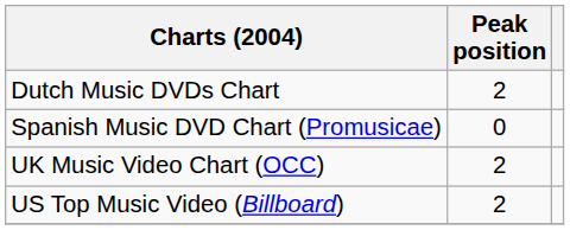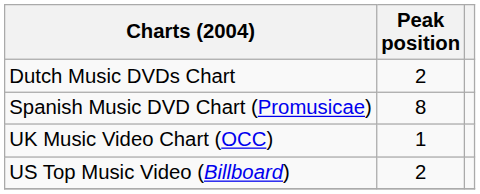Spanish Music DVD Chart (Promusicae) | Peak position: 0 -> 8
UK Music Video Chart (OCC) | Peak position: 2 -> 1
